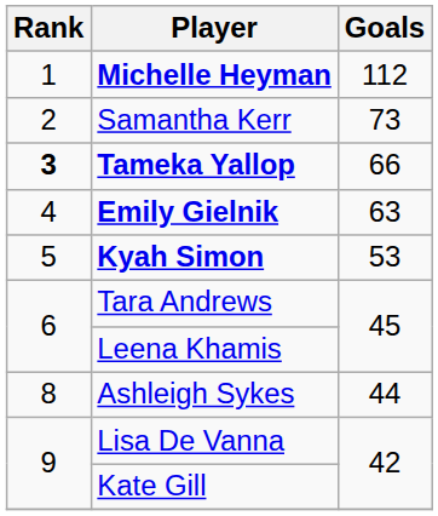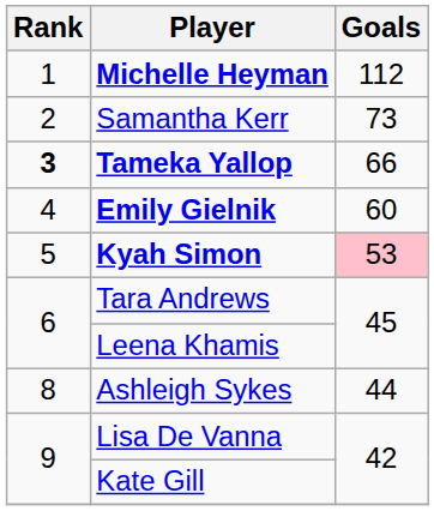Emily Gielnik | Goals: 63 -> 60
Kyah Simon | Goals: no background -> pink background
